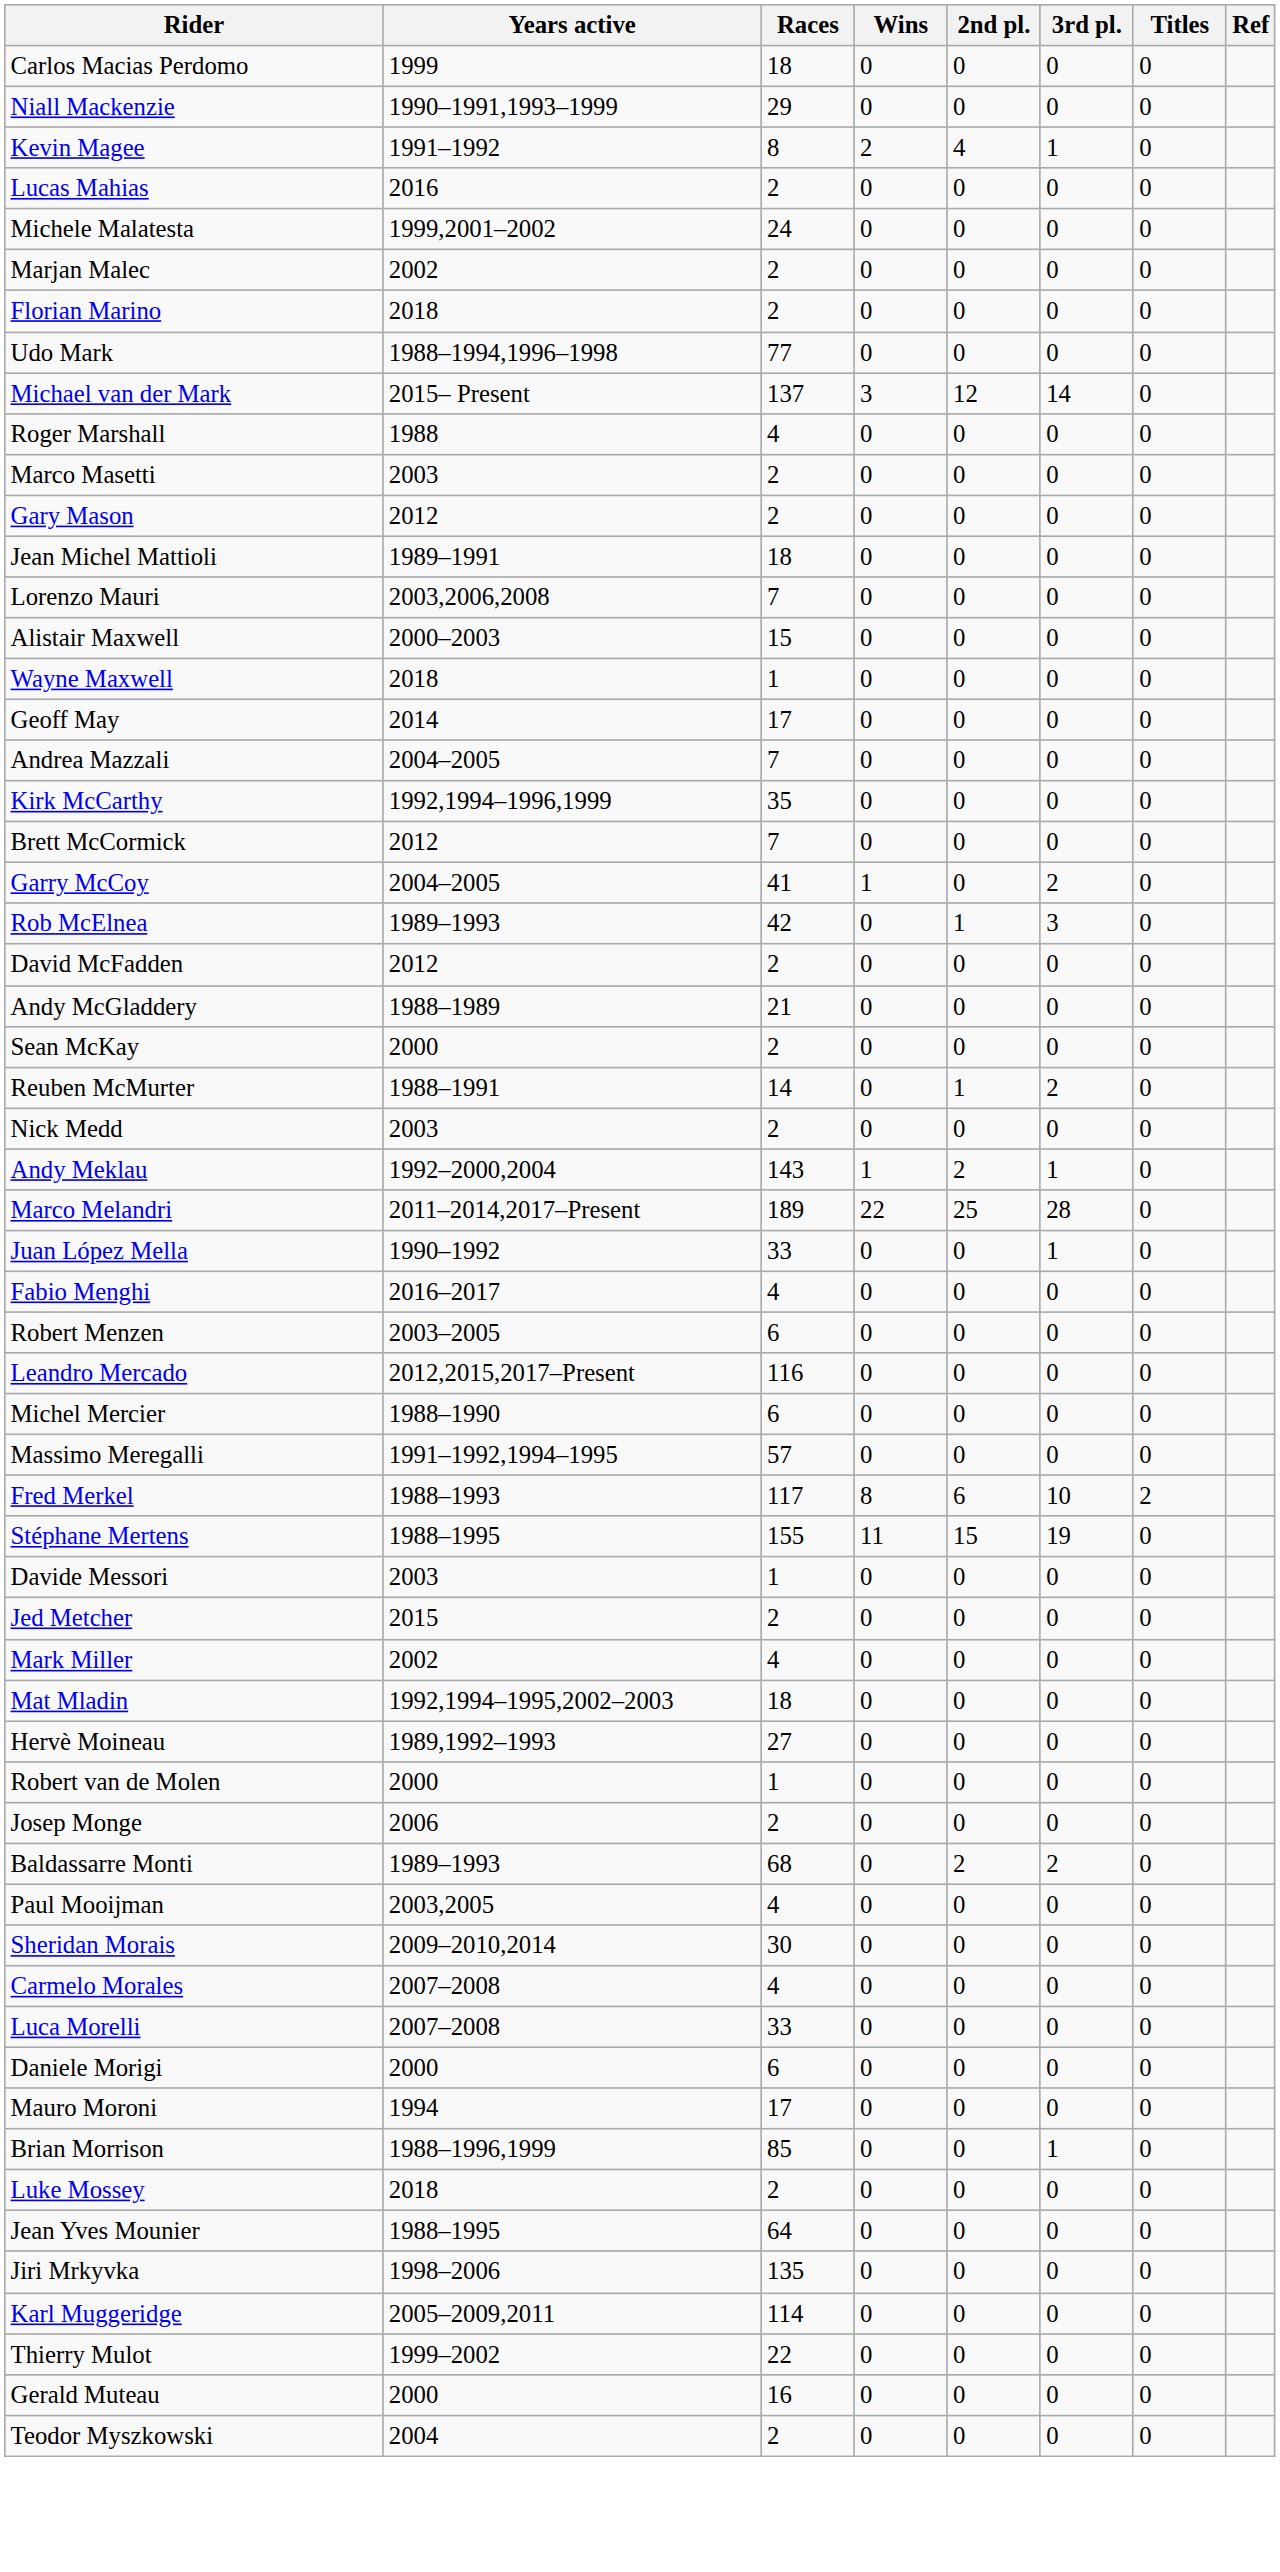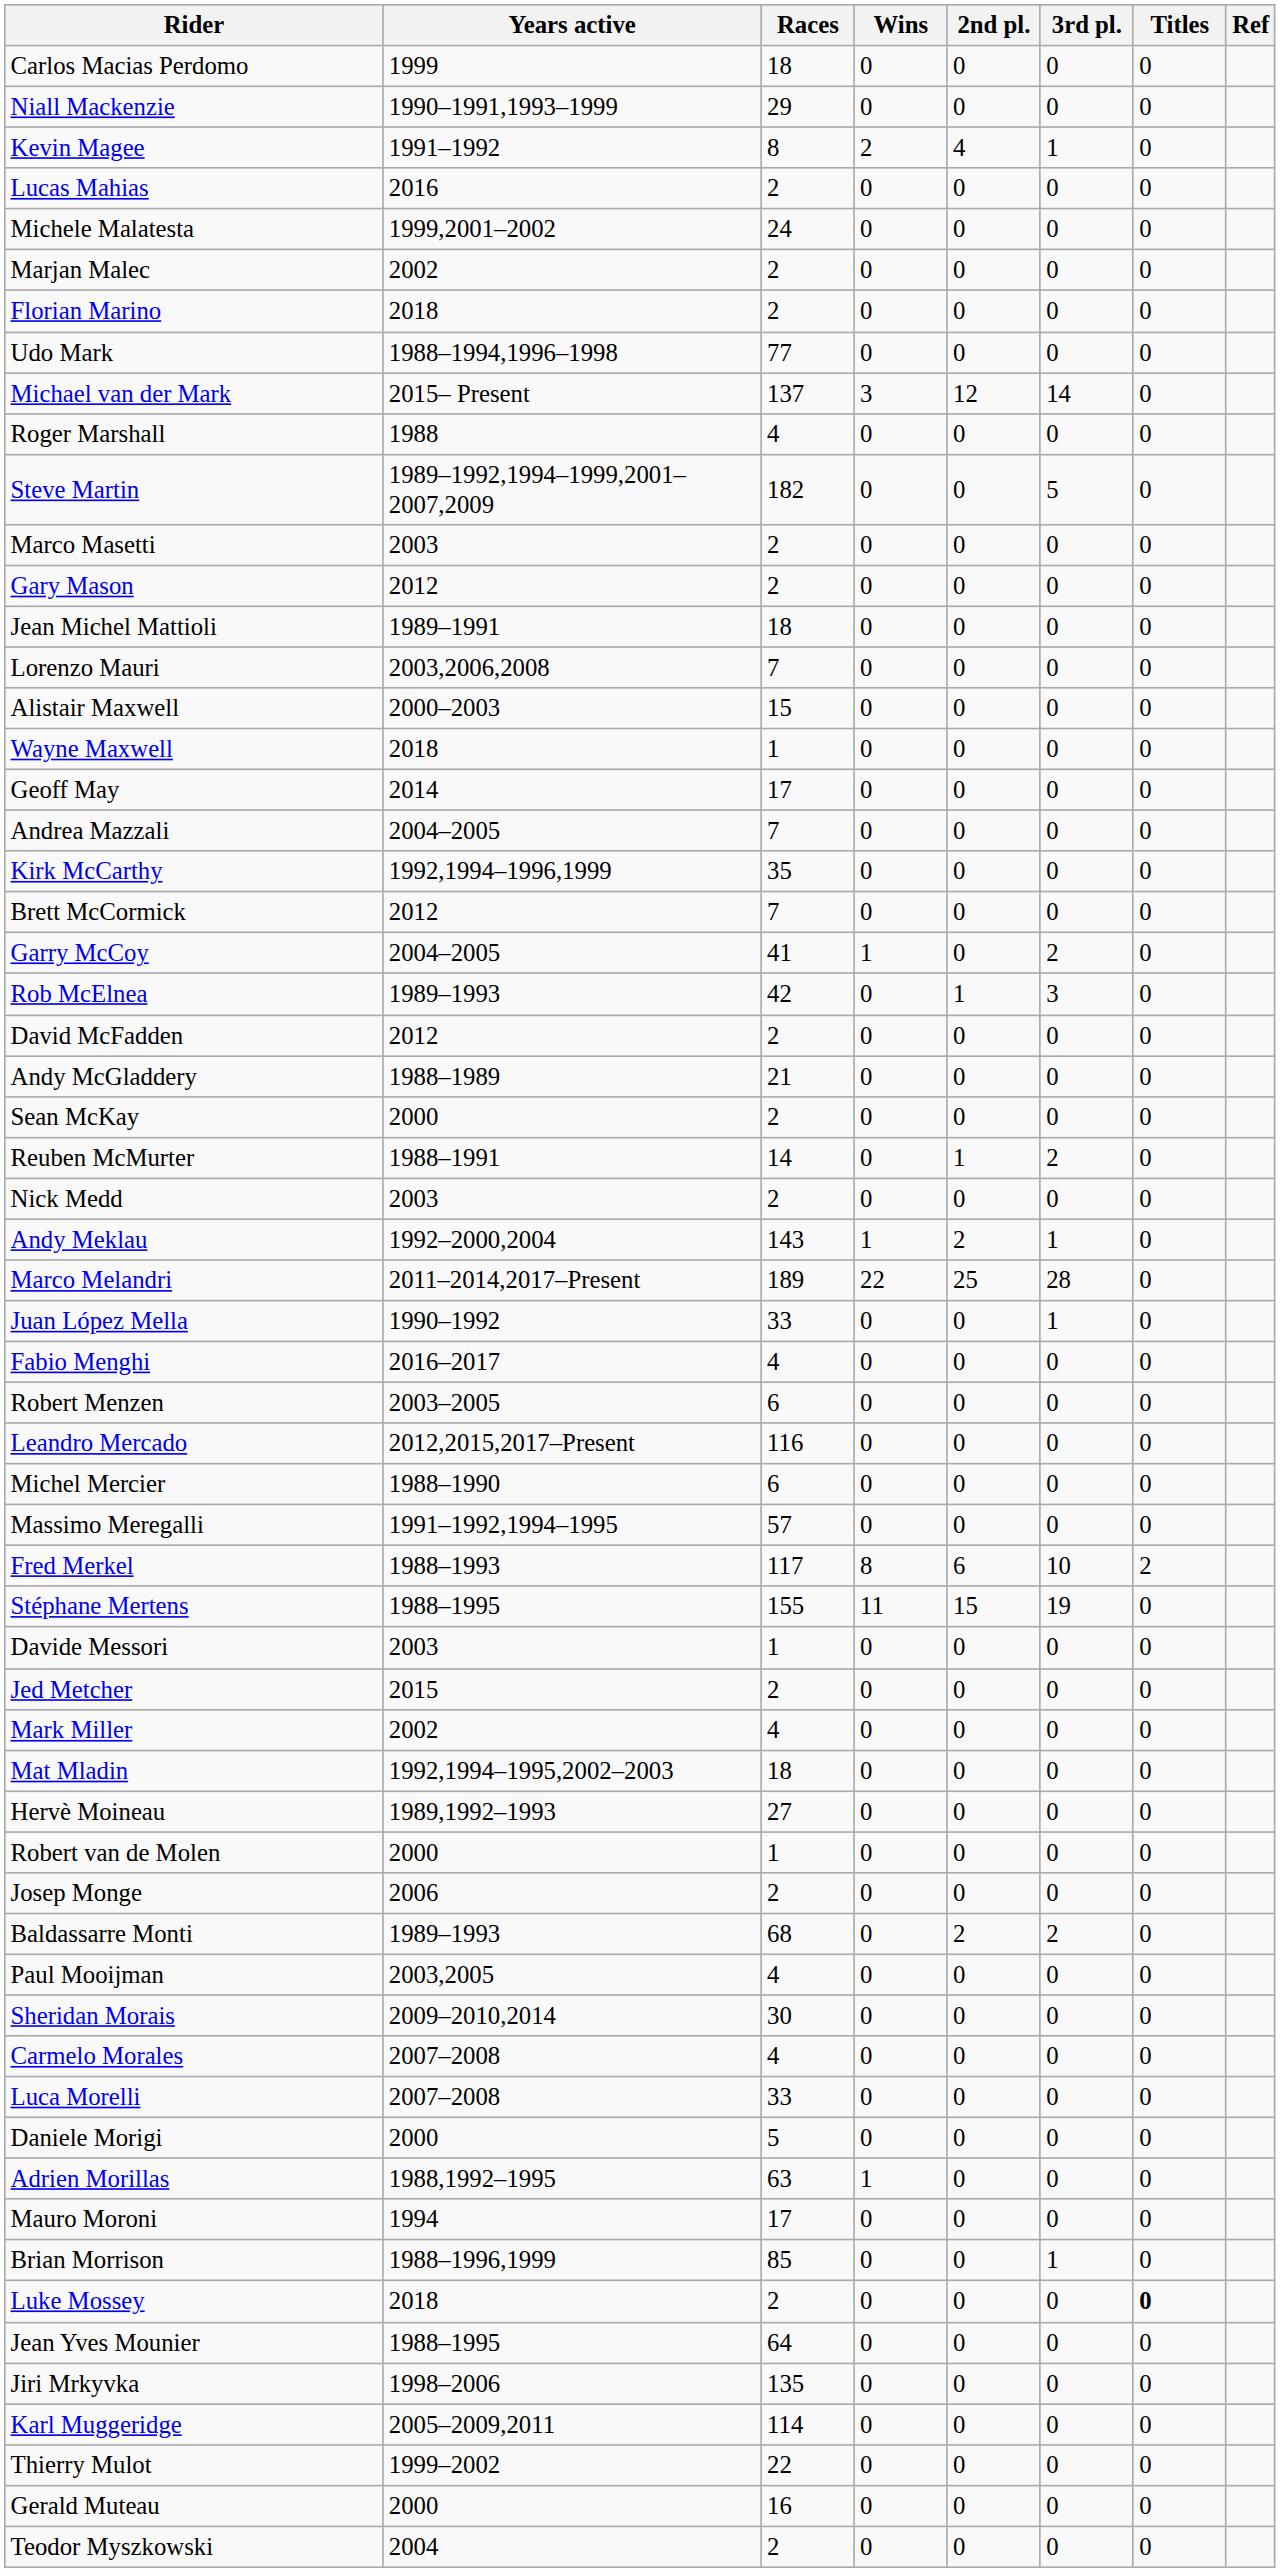+ row: Steve Martin | 1989–1992,1994–1999,2001–2007,2009 | 182 | 0 | 0 | 5 | 0
Daniele Morigi | Races: 6 -> 5
+ row: Adrien Morillas | 1988,1992–1995 | 63 | 1 | 0 | 0 | 0
Luke Mossey | Titles: normal -> bold
